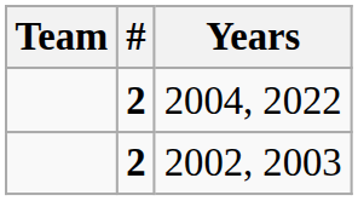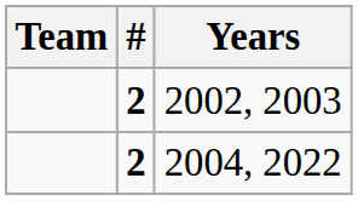rows swapped: 2004, 2022 <-> 2002, 2003
